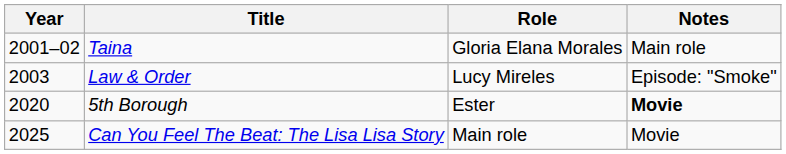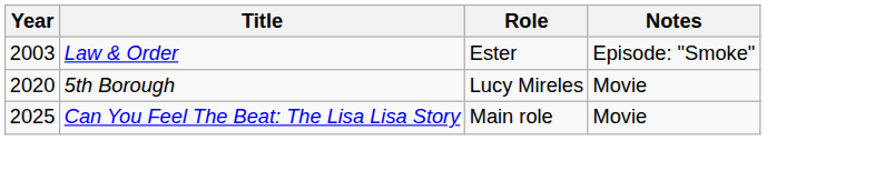- row: 2001–02 | Taina | Gloria Elana Morales | Main role
Law & Order | Role: Lucy Mireles -> Ester
5th Borough | Role: Ester -> Lucy Mireles
5th Borough | Notes: bold -> normal
